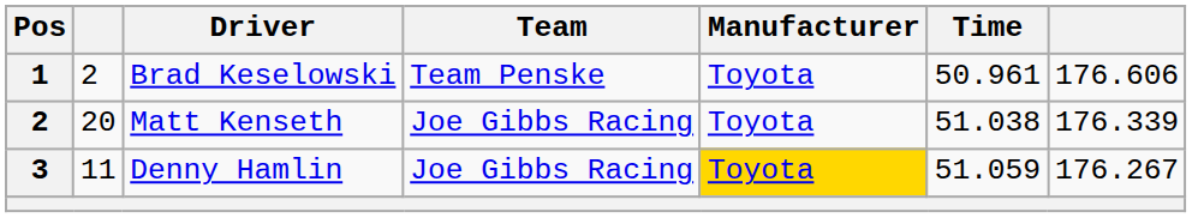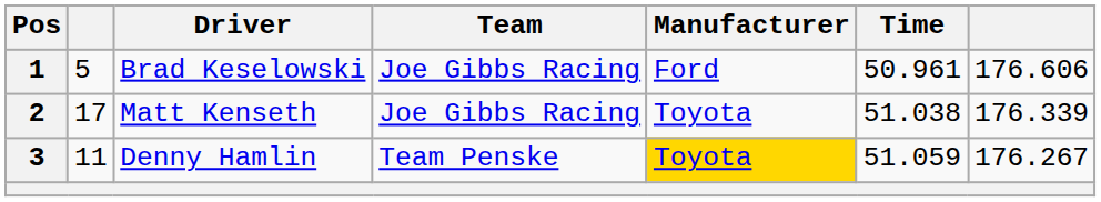Brad Keselowski | column 2: 2 -> 5
Brad Keselowski | Team: Team Penske -> Joe Gibbs Racing
Brad Keselowski | Manufacturer: Toyota -> Ford
Matt Kenseth | column 2: 20 -> 17
Denny Hamlin | Team: Joe Gibbs Racing -> Team Penske
